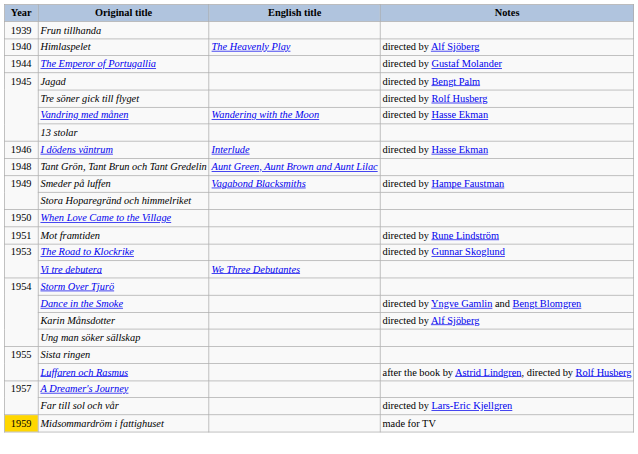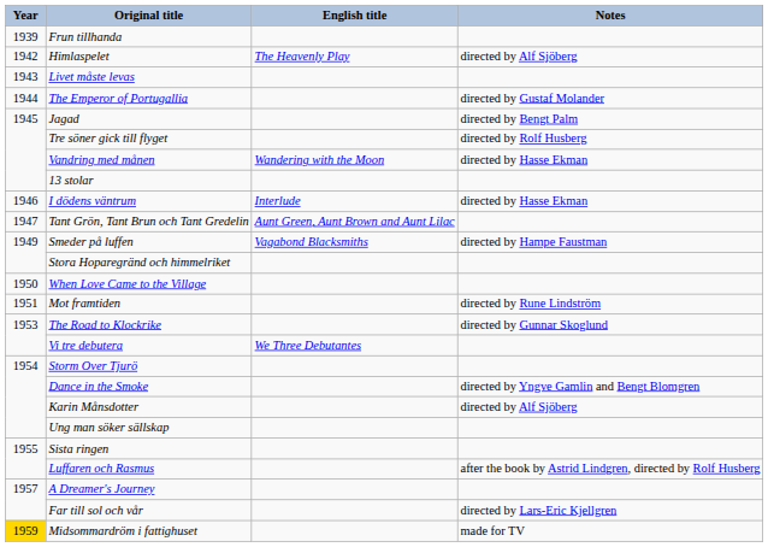Himlaspelet | Year: 1940 -> 1942
+ row: 1943 | Livet måste levas
Tant Grön, Tant Brun och Tant Gredelin | Year: 1948 -> 1947
